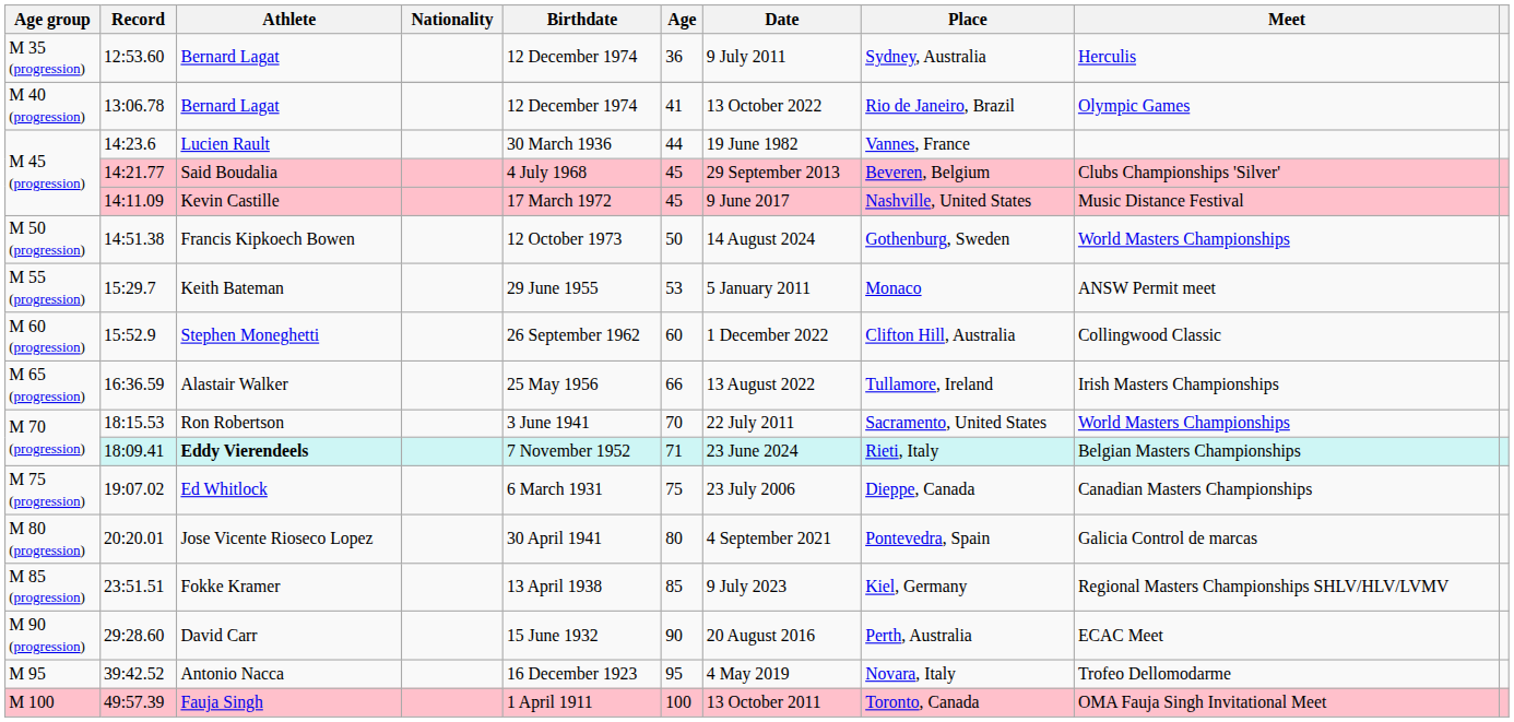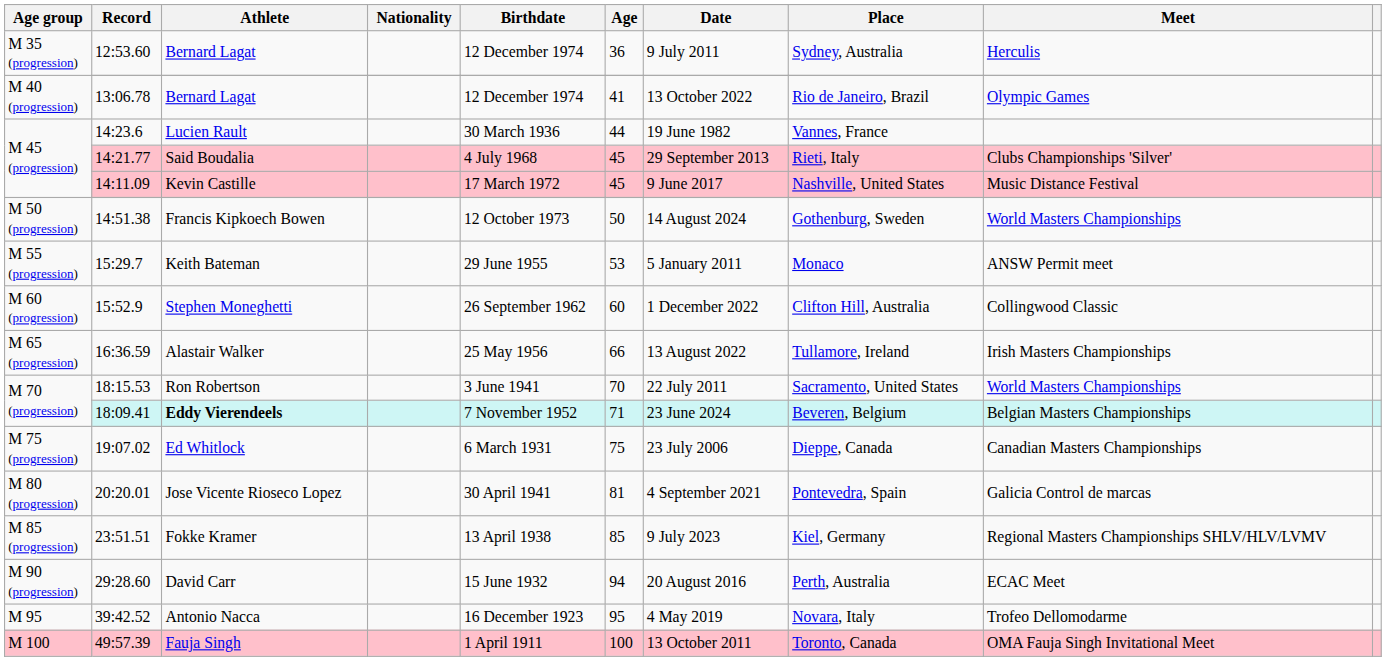14:21.77 | Place: Beveren, Belgium -> Rieti, Italy
18:09.41 | Place: Rieti, Italy -> Beveren, Belgium
20:20.01 | Age: 80 -> 81
29:28.60 | Age: 90 -> 94
